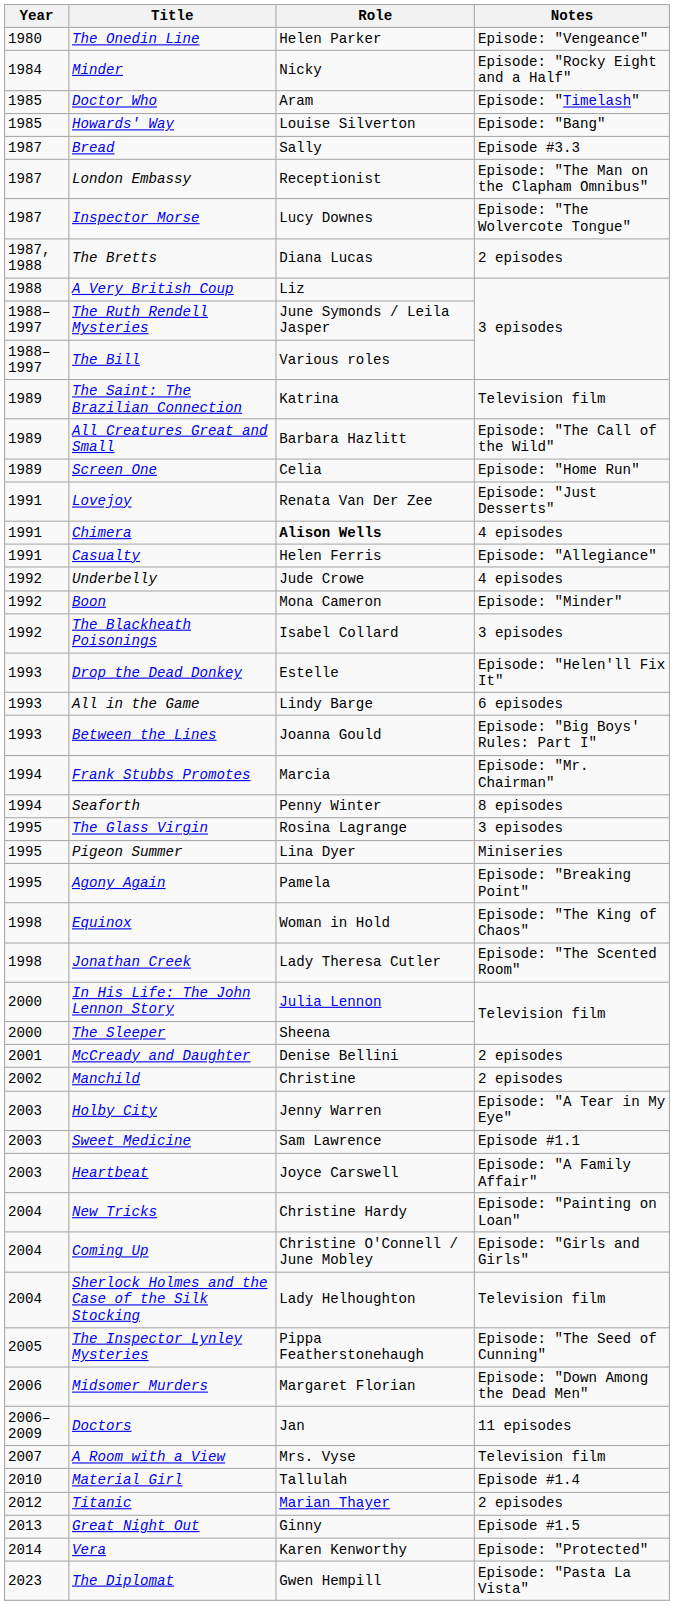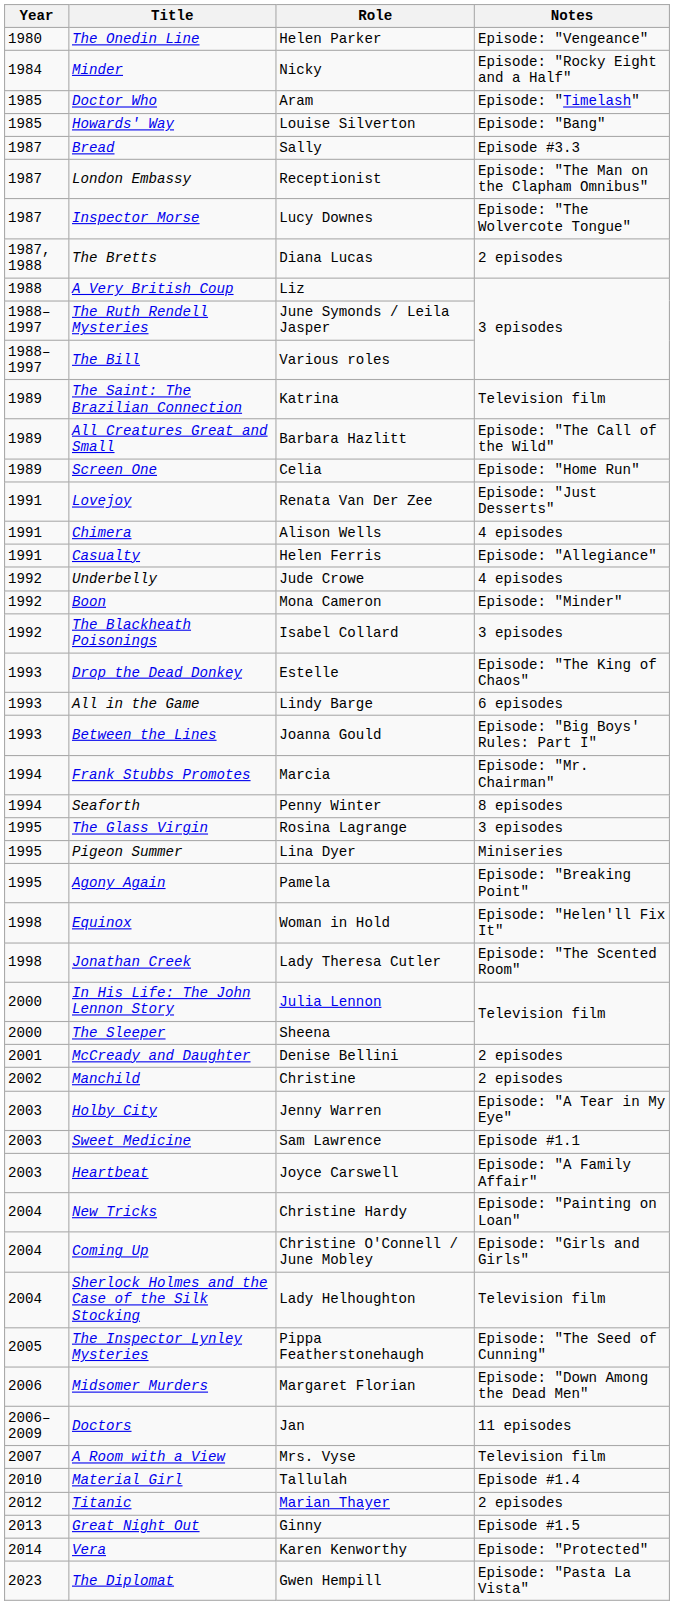Chimera | Role: bold -> normal
Drop the Dead Donkey | Notes: Episode: "Helen'll Fix It" -> Episode: "The King of Chaos"
Equinox | Notes: Episode: "The King of Chaos" -> Episode: "Helen'll Fix It"
